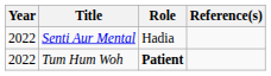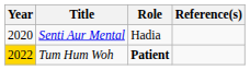Senti Aur Mental | Year: 2022 -> 2020
Tum Hum Woh | Year: no background -> gold background
